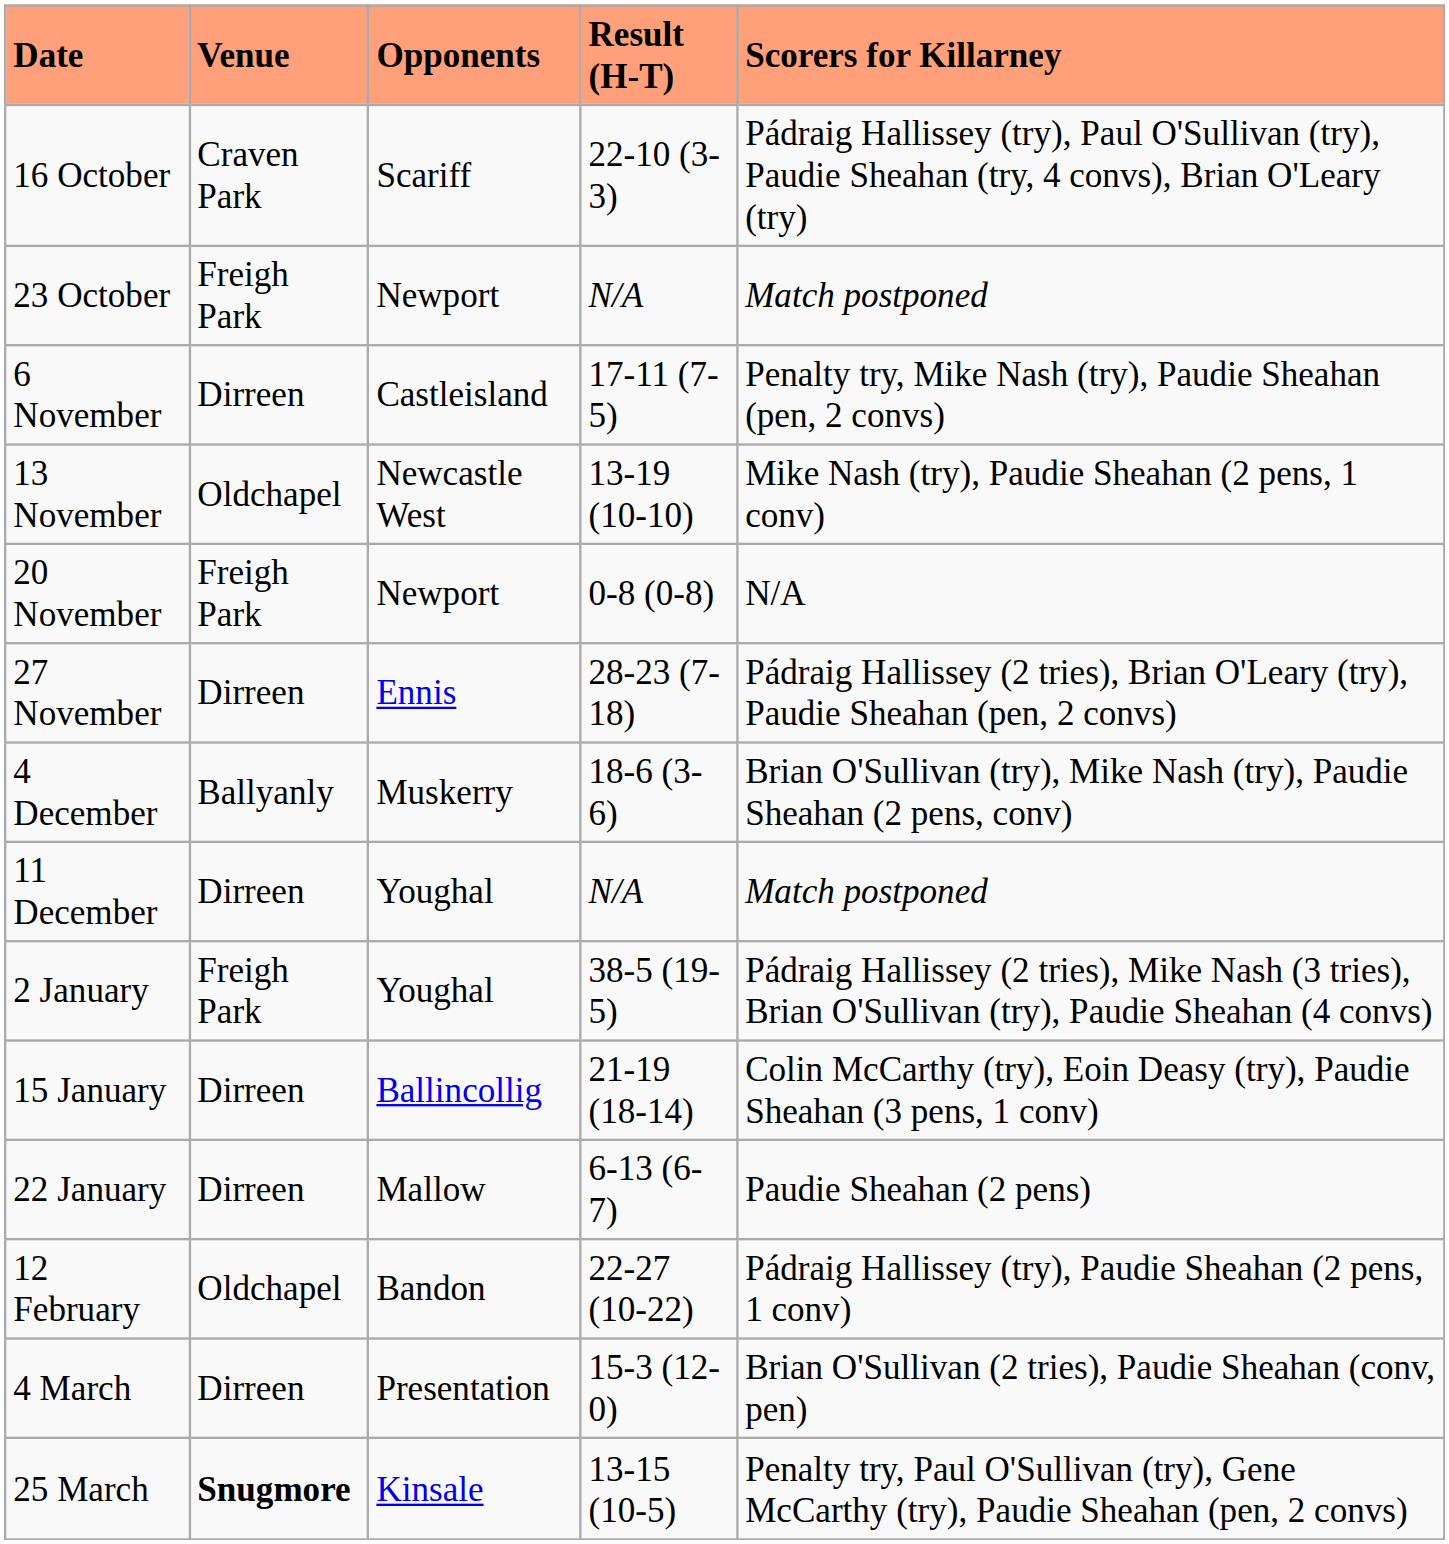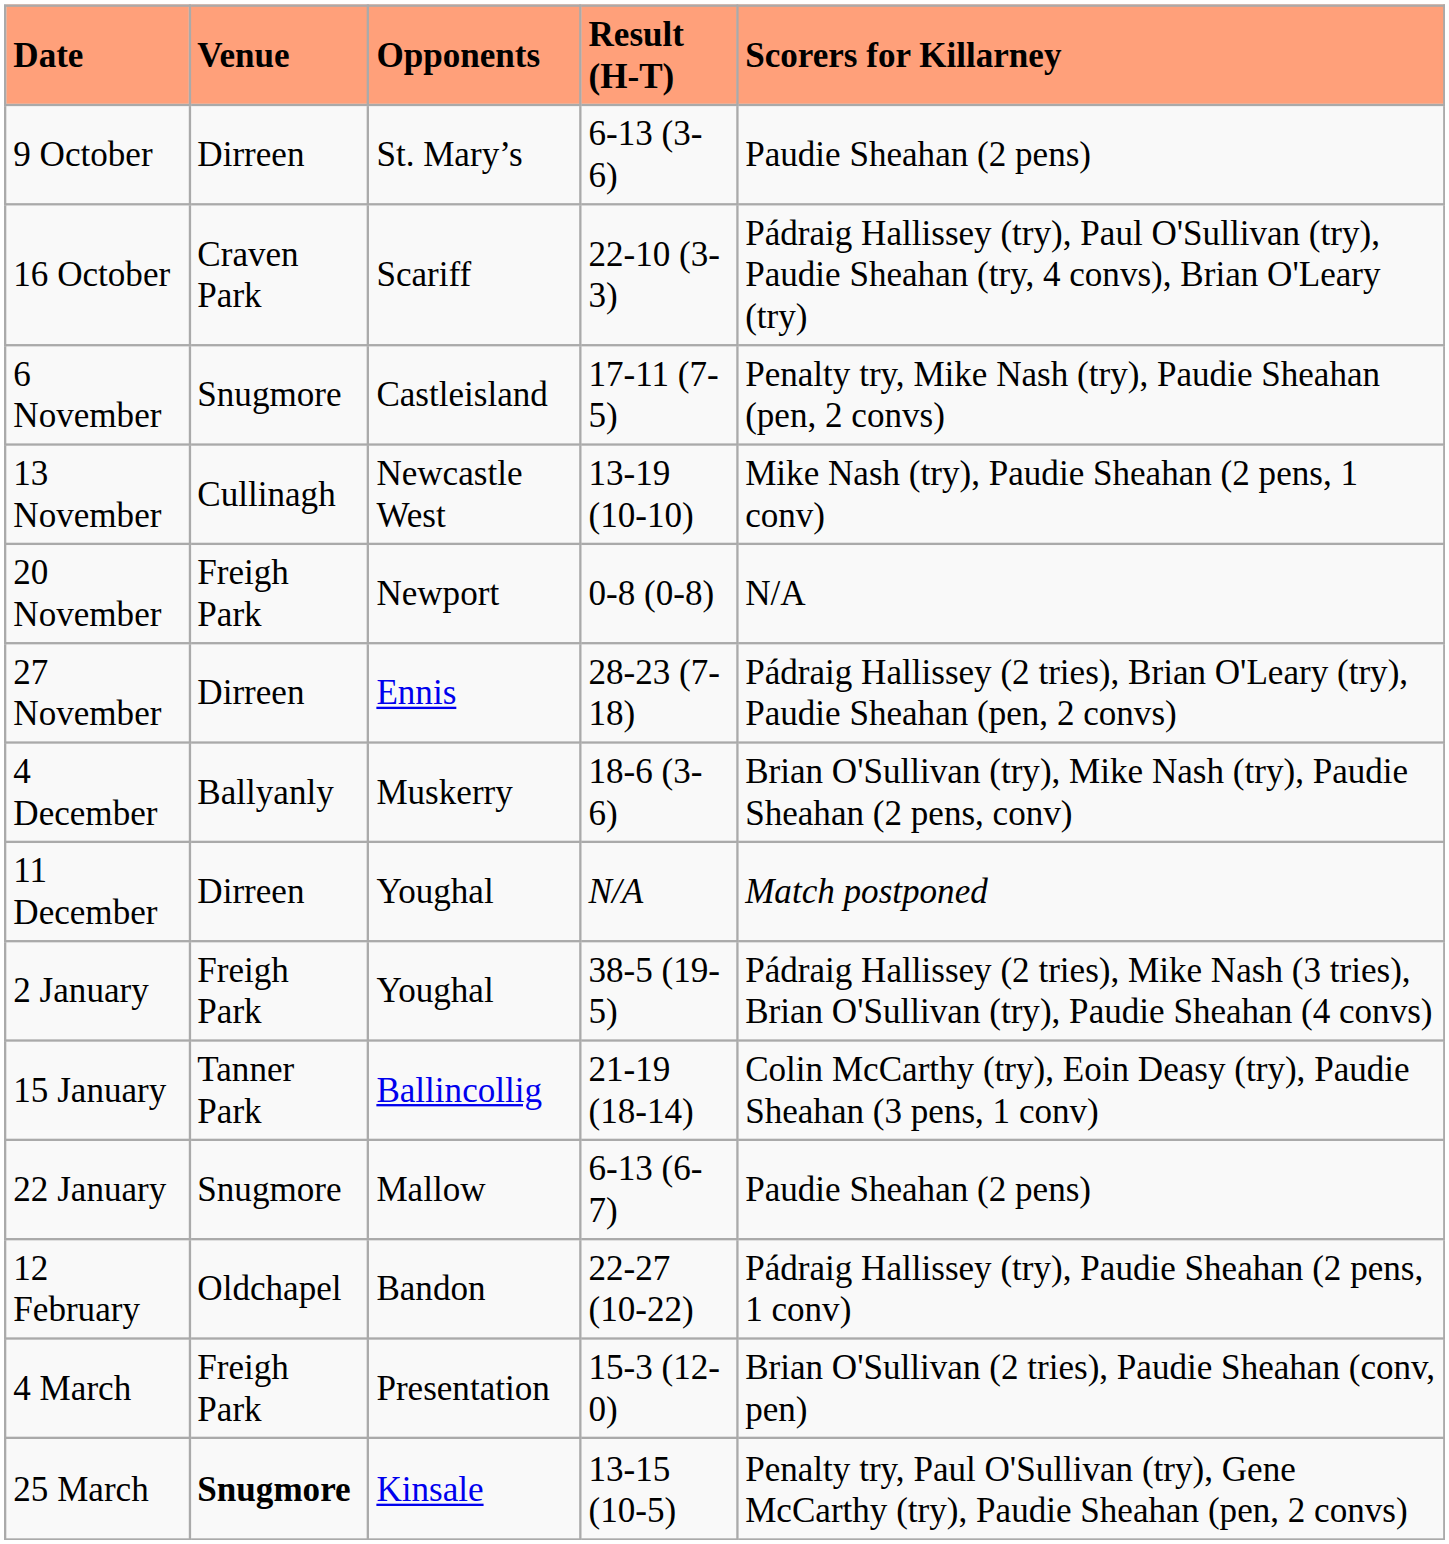+ row: 9 October | Dirreen | St. Mary’s | 6-13 (3-6) | Paudie Sheahan (2 pens)
- row: 23 October | Freigh Park | Newport | N/A | Match postponed
6 November | Venue: Dirreen -> Snugmore
13 November | Venue: Oldchapel -> Cullinagh
15 January | Venue: Dirreen -> Tanner Park
22 January | Venue: Dirreen -> Snugmore
4 March | Venue: Dirreen -> Freigh Park
